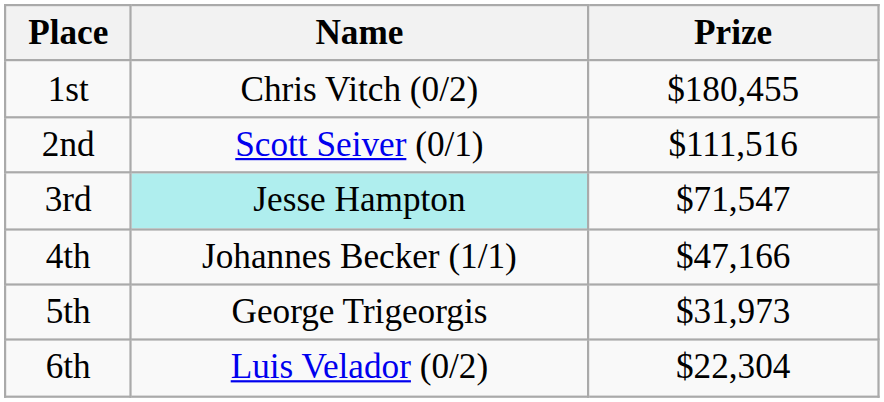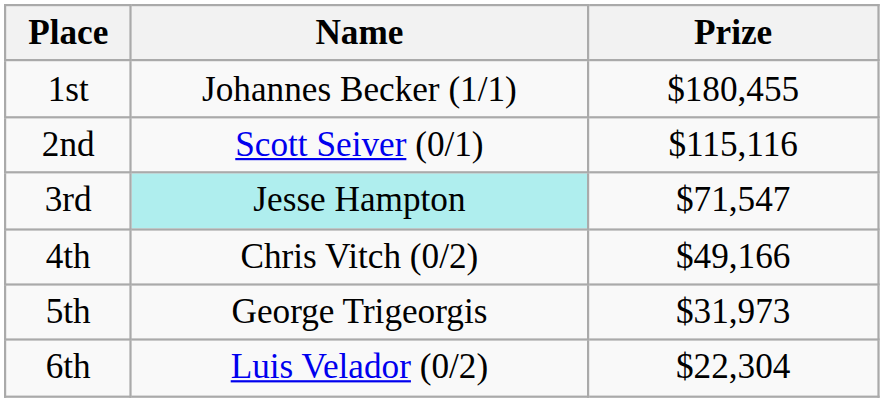1st | Name: Chris Vitch (0/2) -> Johannes Becker (1/1)
2nd | Prize: $111,516 -> $115,116
4th | Name: Johannes Becker (1/1) -> Chris Vitch (0/2)
4th | Prize: $47,166 -> $49,166
